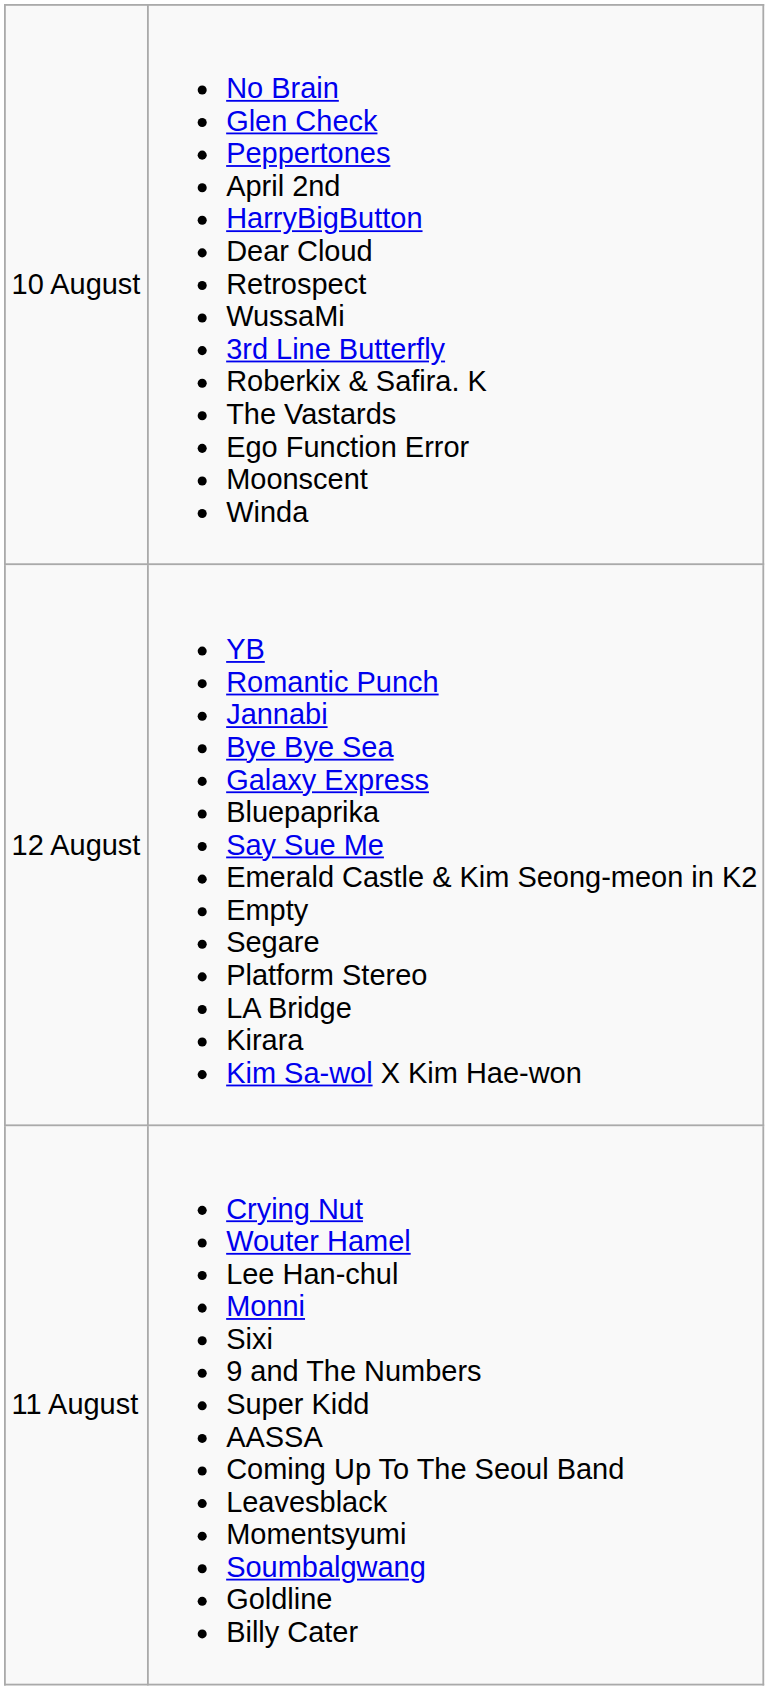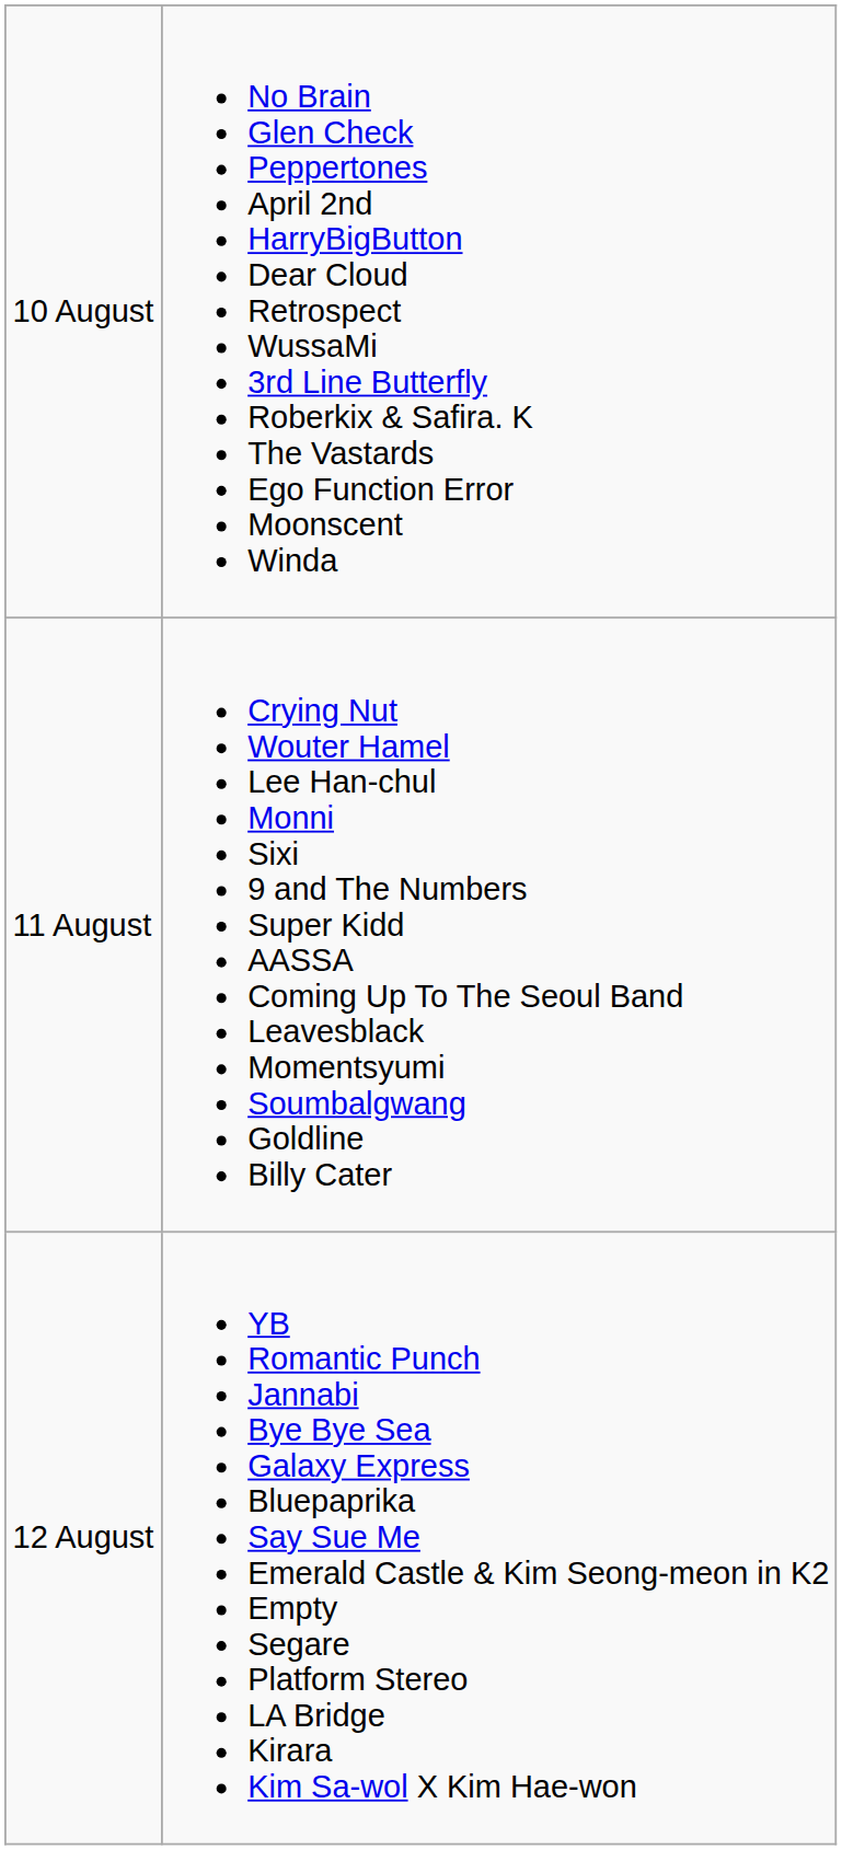rows swapped: 11 August <-> 12 August
